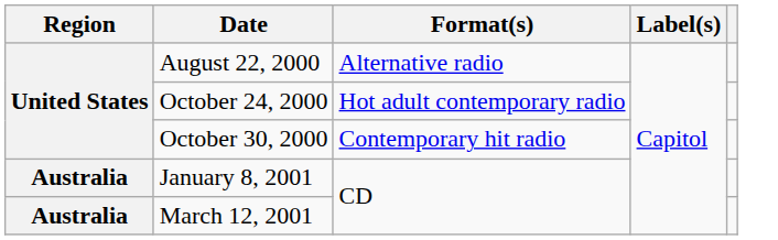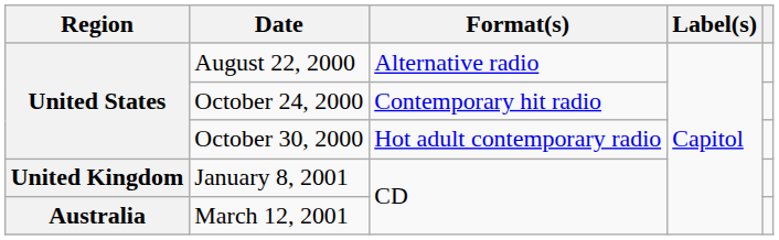October 24, 2000 | Format(s): Hot adult contemporary radio -> Contemporary hit radio
October 30, 2000 | Format(s): Contemporary hit radio -> Hot adult contemporary radio
January 8, 2001 | Region: Australia -> United Kingdom
